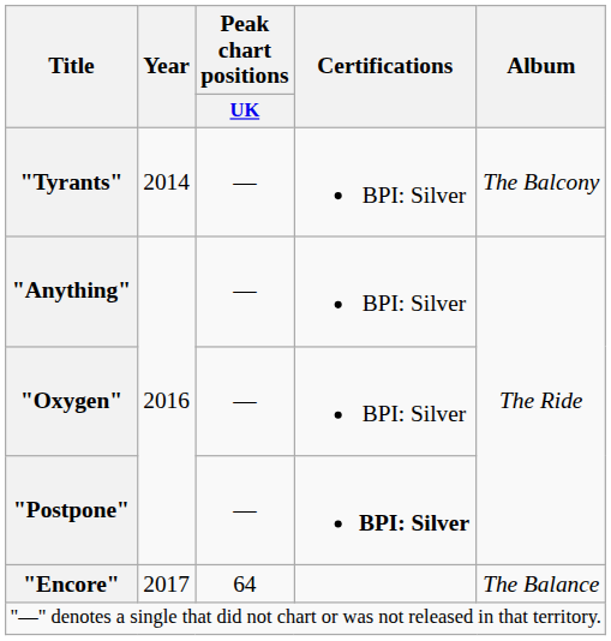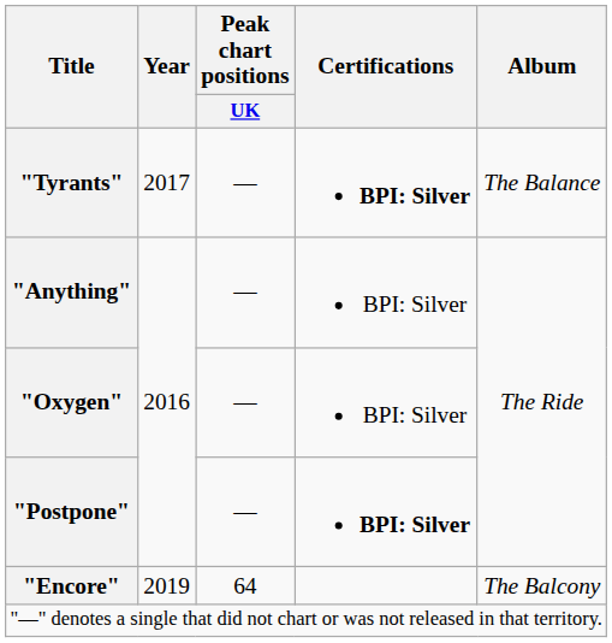"Tyrants" | Year: 2014 -> 2017
"Tyrants" | Certifications: normal -> bold
"Tyrants" | Album: The Balcony -> The Balance
"Encore" | Year: 2017 -> 2019
"Encore" | Album: The Balance -> The Balcony
